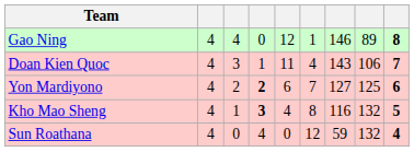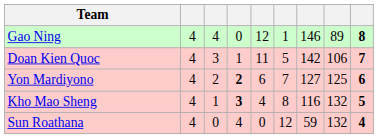Doan Kien Quoc | column 6: 4 -> 5
Doan Kien Quoc | column 7: 143 -> 142
